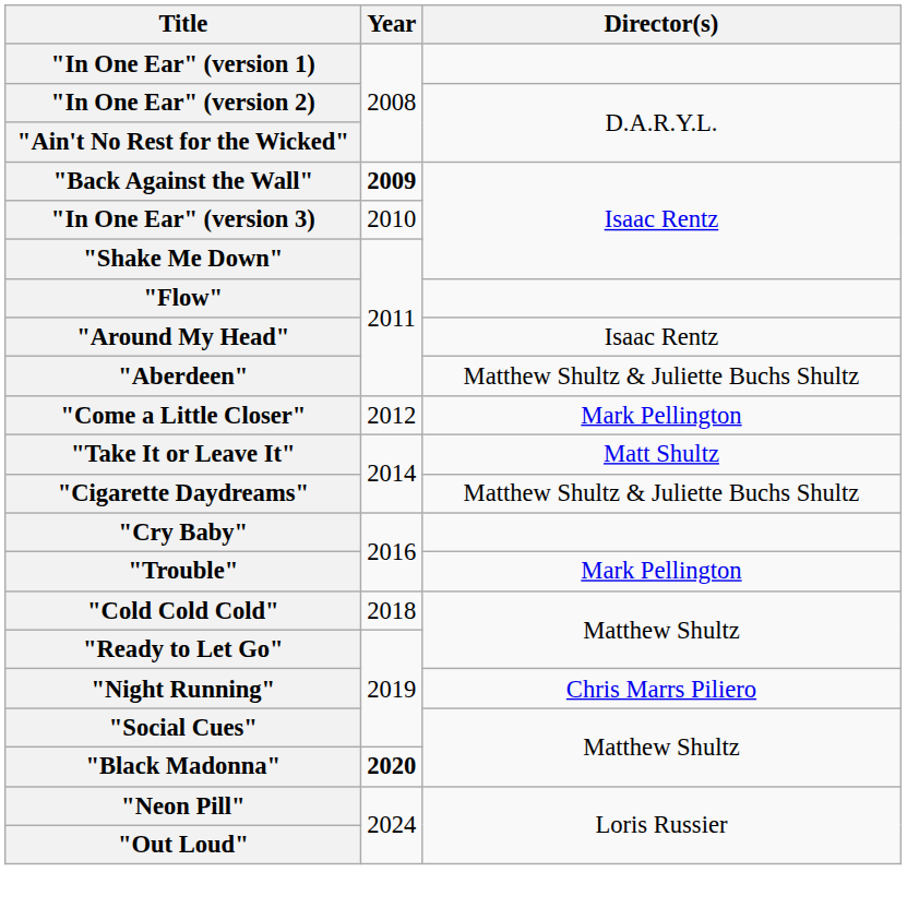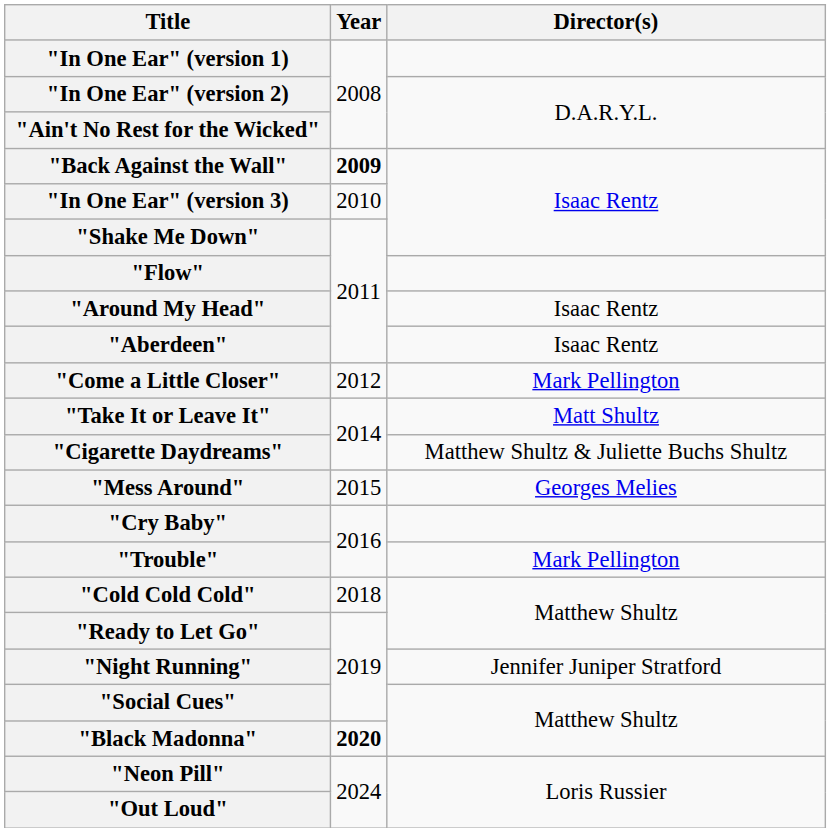"Aberdeen" | Director(s): Matthew Shultz & Juliette Buchs Shultz -> Isaac Rentz
+ row: "Mess Around" | 2015 | Georges Melies
"Night Running" | Director(s): Chris Marrs Piliero -> Jennifer Juniper Stratford
